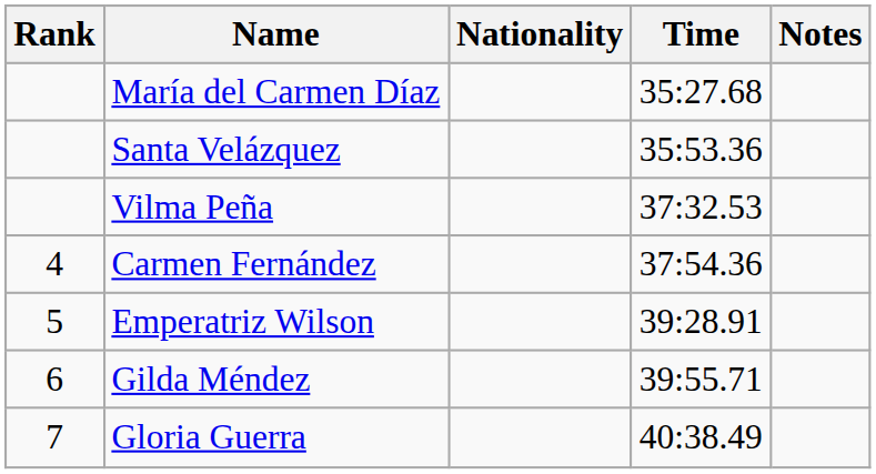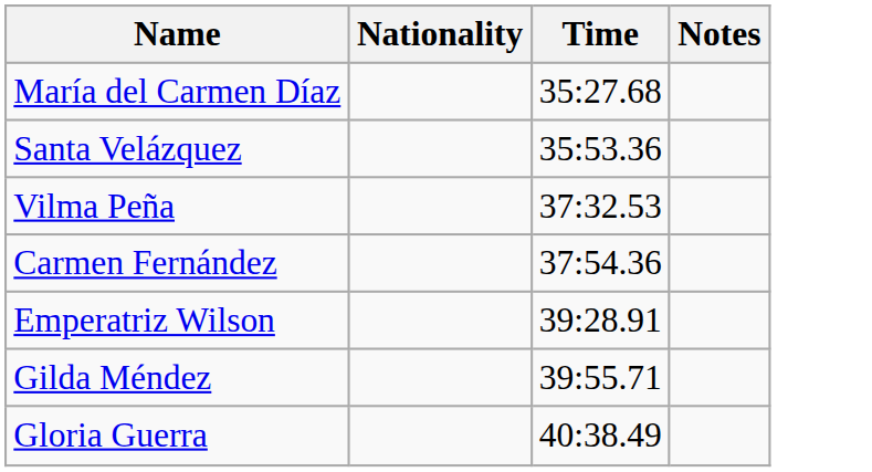- column: Rank | 4 | 5 | 6 | 7
